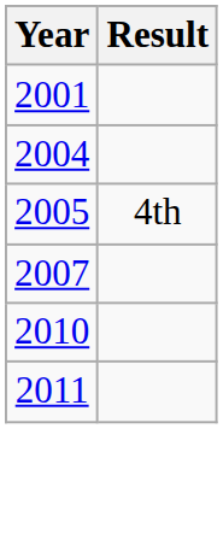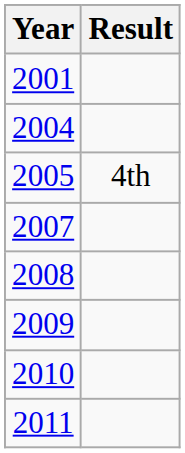+ row: 2008
+ row: 2009
